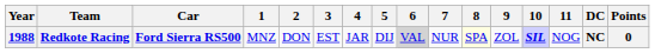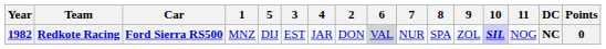columns swapped: 2 <-> 5
Redkote Racing | Year: 1988 -> 1982
Redkote Racing | 8: lightyellow background -> no background
